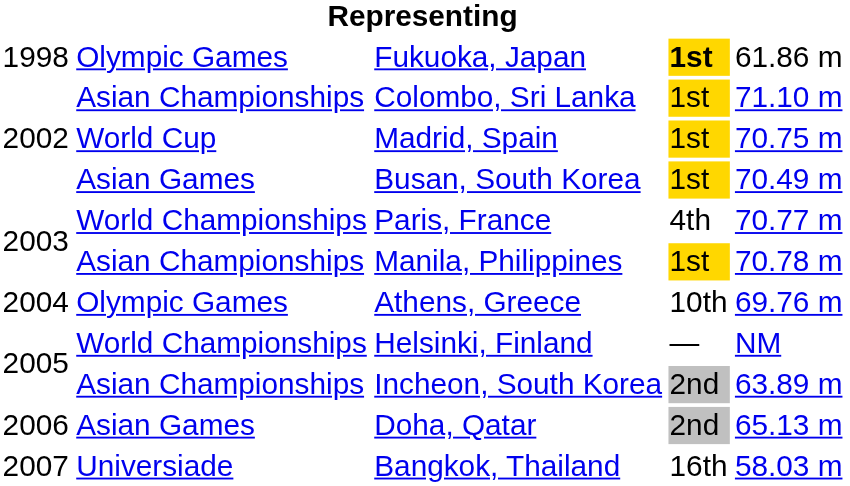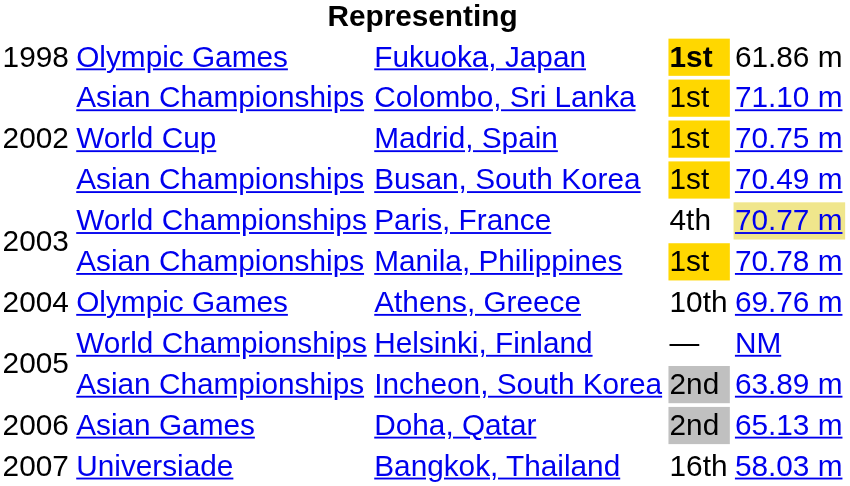Busan, South Korea | column 2: Asian Games -> Asian Championships
Paris, France | column 5: no background -> khaki background
